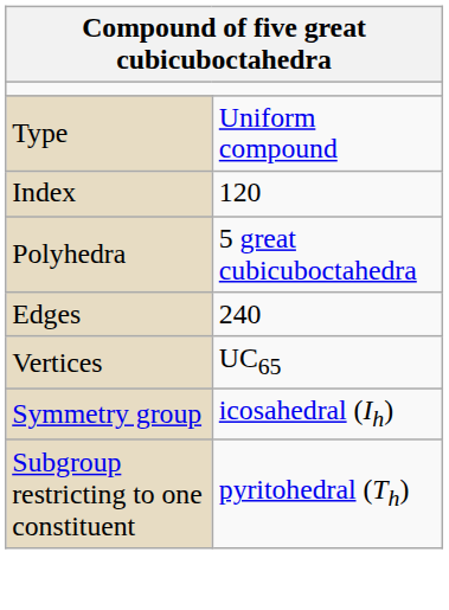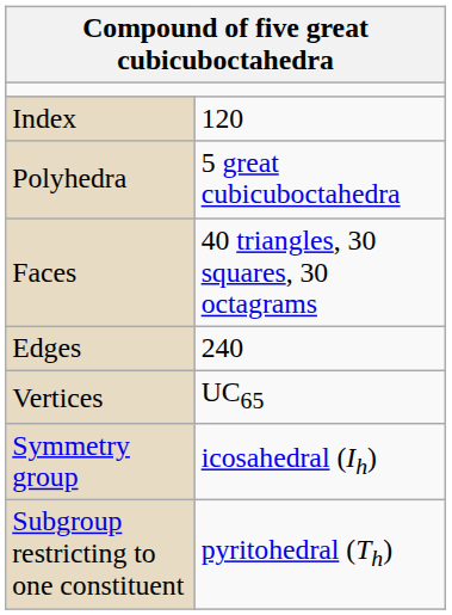- row: Type | Uniform compound
+ row: Faces | 40 triangles, 30 squares, 30 octagrams
